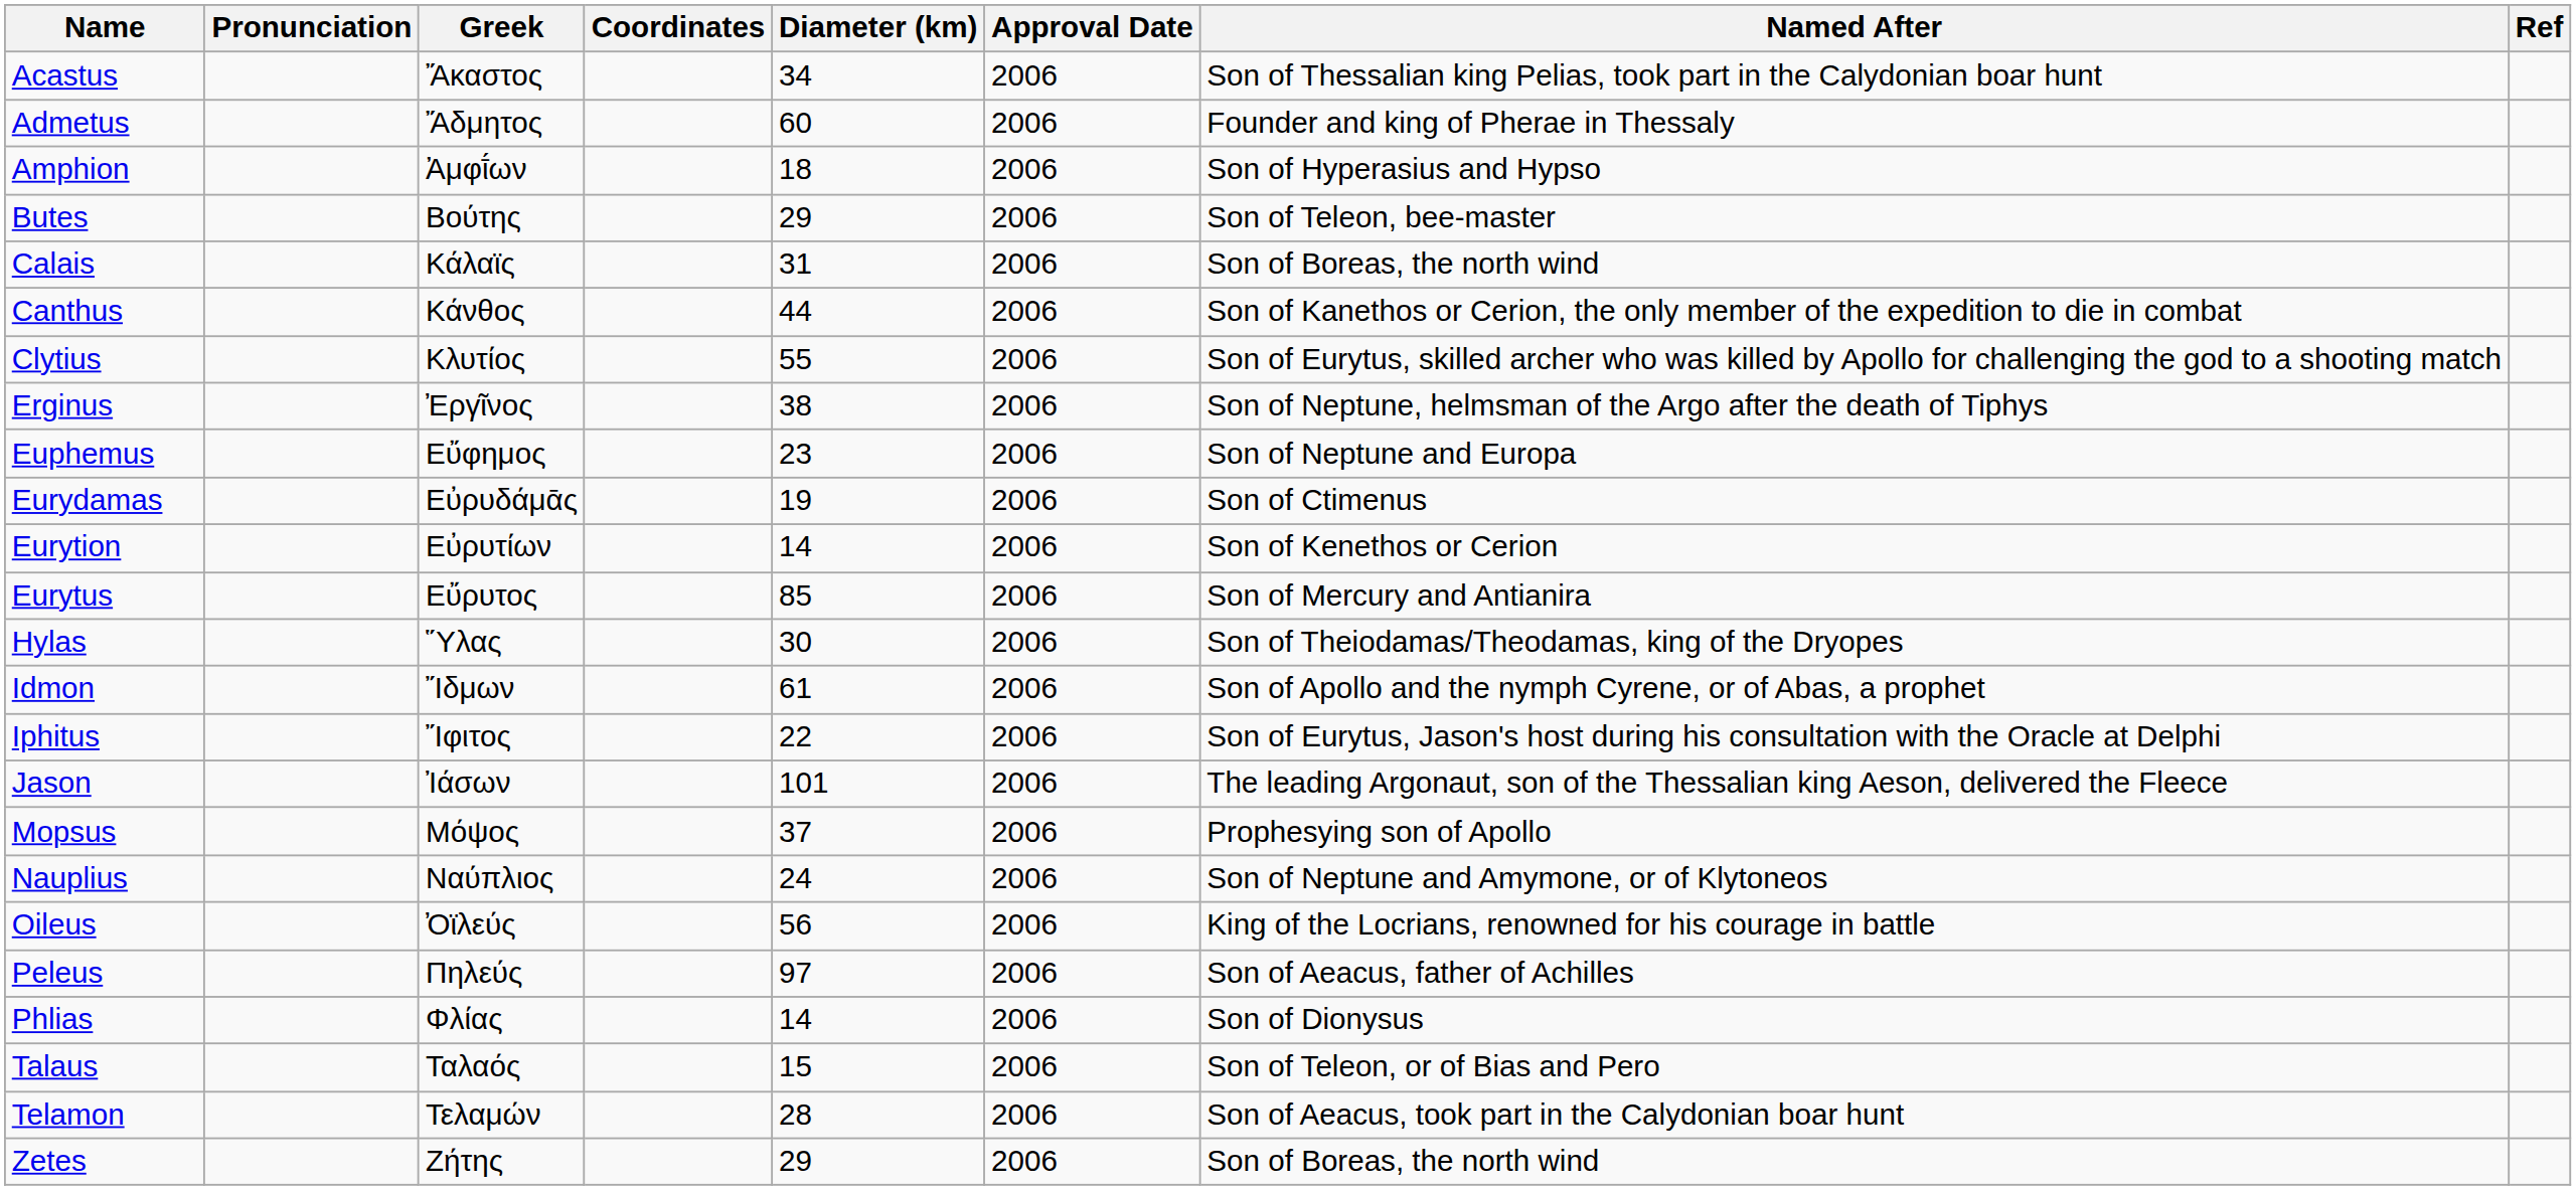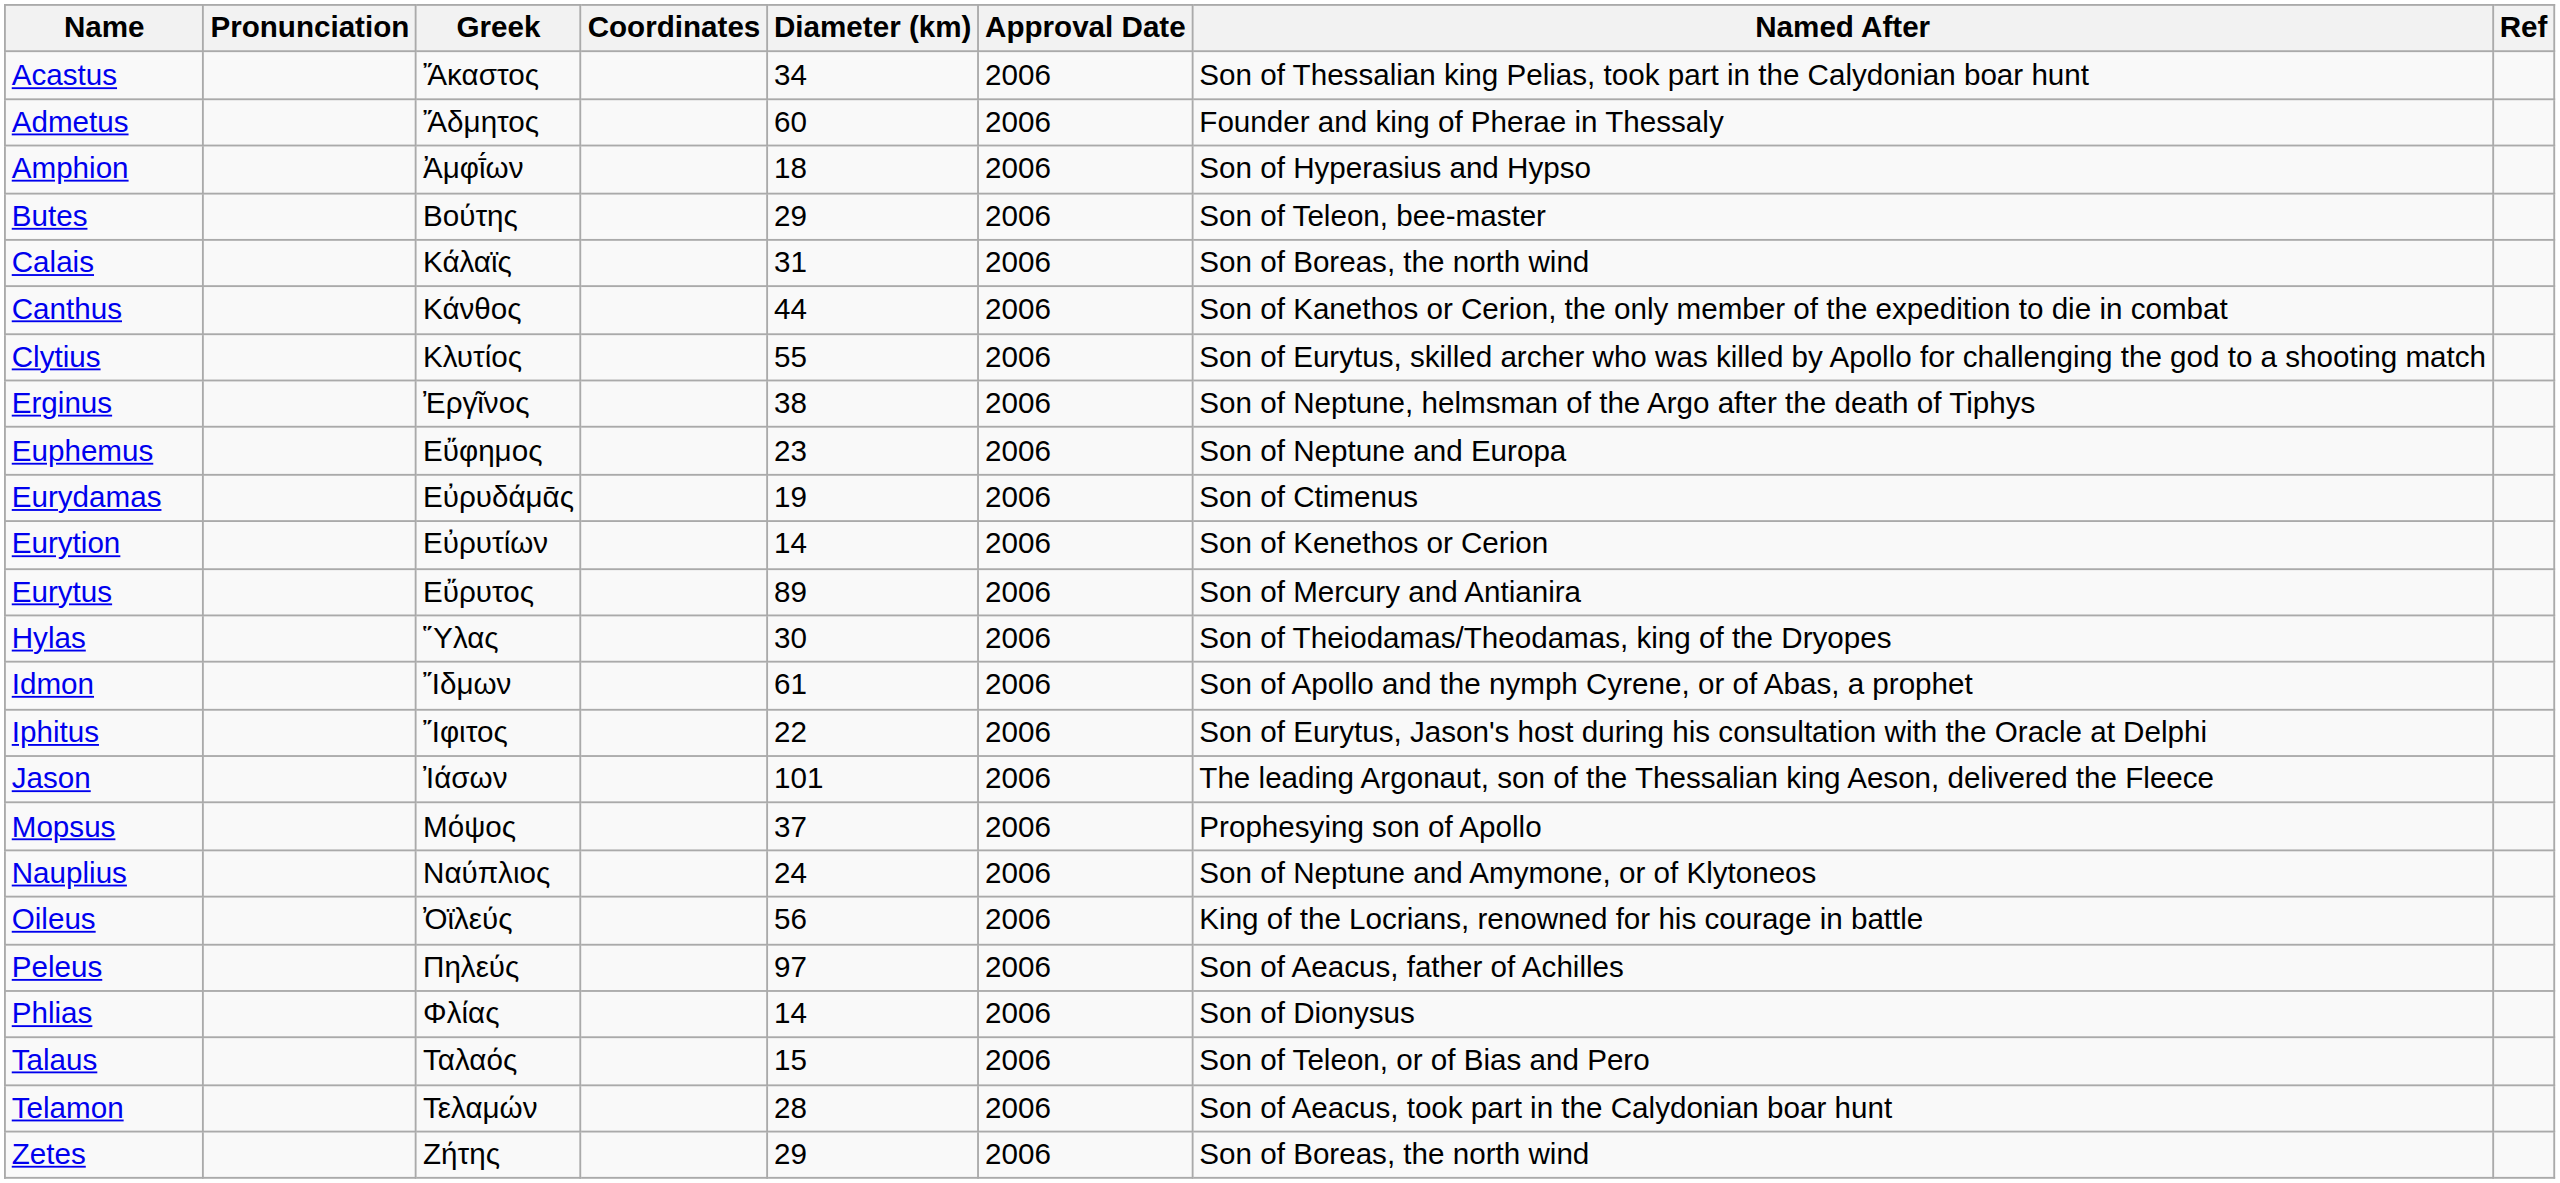Eurytus | Diameter (km): 85 -> 89
